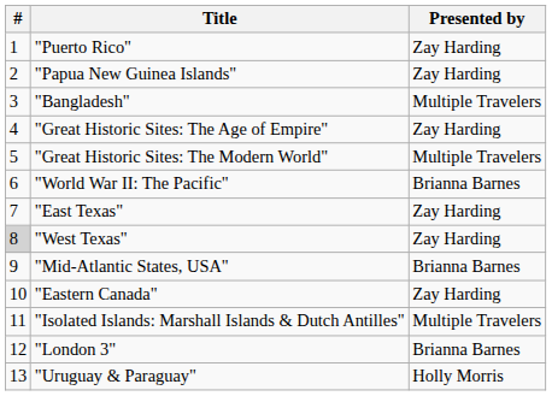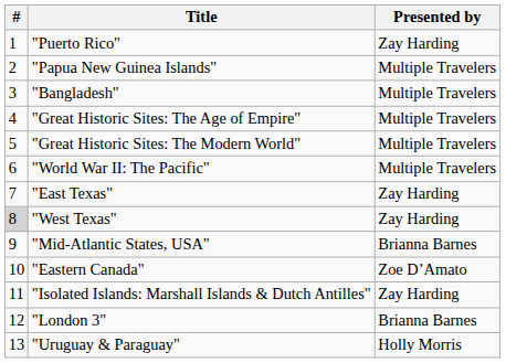"Papua New Guinea Islands" | Presented by: Zay Harding -> Multiple Travelers
"Great Historic Sites: The Age of Empire" | Presented by: Zay Harding -> Multiple Travelers
"World War II: The Pacific" | Presented by: Brianna Barnes -> Multiple Travelers
"Eastern Canada" | Presented by: Zay Harding -> Zoe D’Amato
"Isolated Islands: Marshall Islands & Dutch Antilles" | Presented by: Multiple Travelers -> Zay Harding
